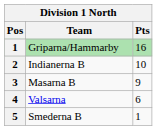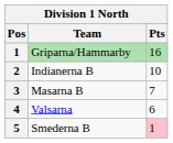Masarna B | Pts: 9 -> 7
Smederna B | Pts: no background -> pink background
